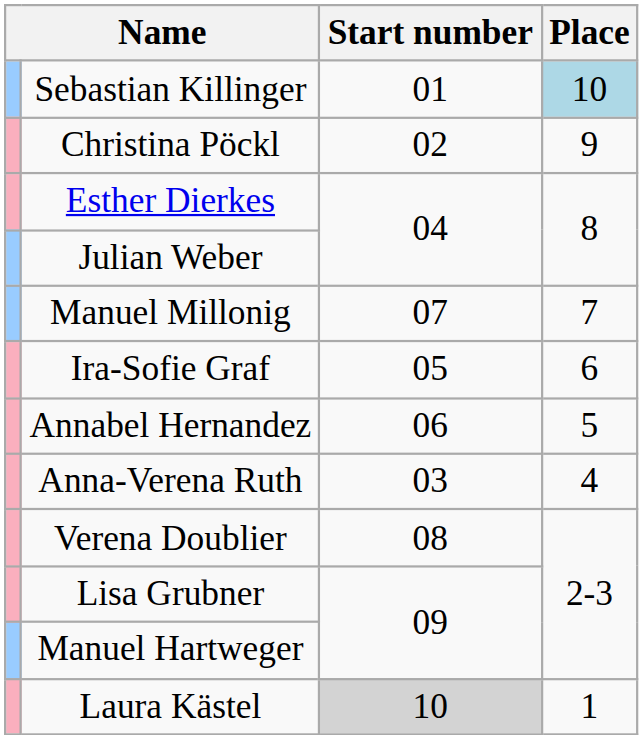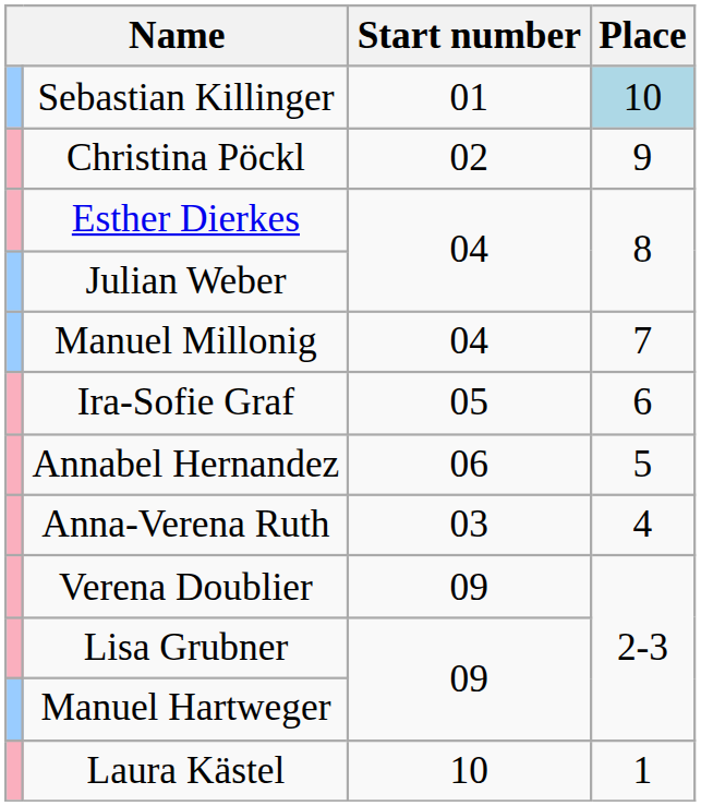Manuel Millonig | Start number: 07 -> 04
Verena Doublier | Start number: 08 -> 09
Laura Kästel | Start number: lightgrey background -> no background
